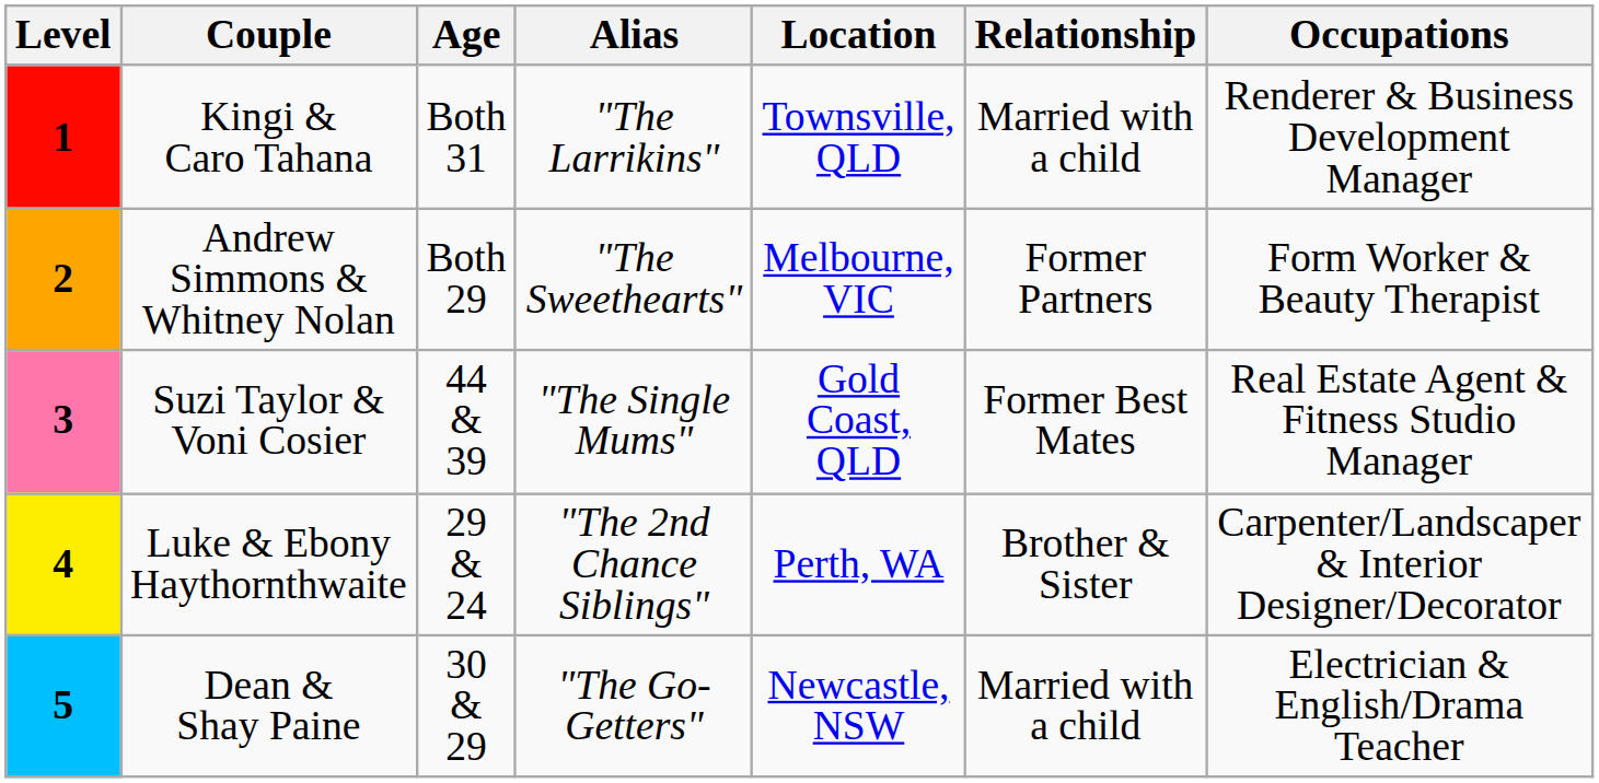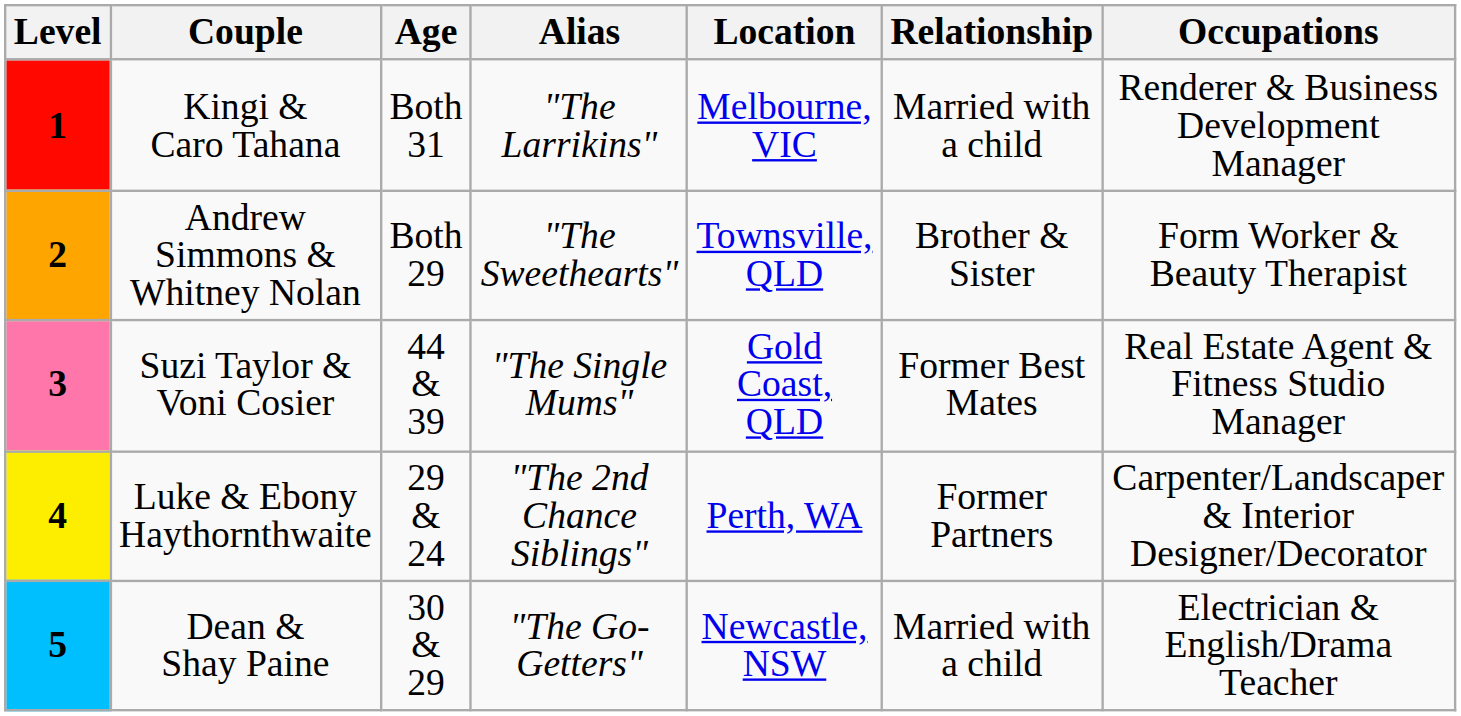1 | Location: Townsville, QLD -> Melbourne, VIC
2 | Location: Melbourne, VIC -> Townsville, QLD
2 | Relationship: Former Partners -> Brother & Sister
4 | Relationship: Brother & Sister -> Former Partners
